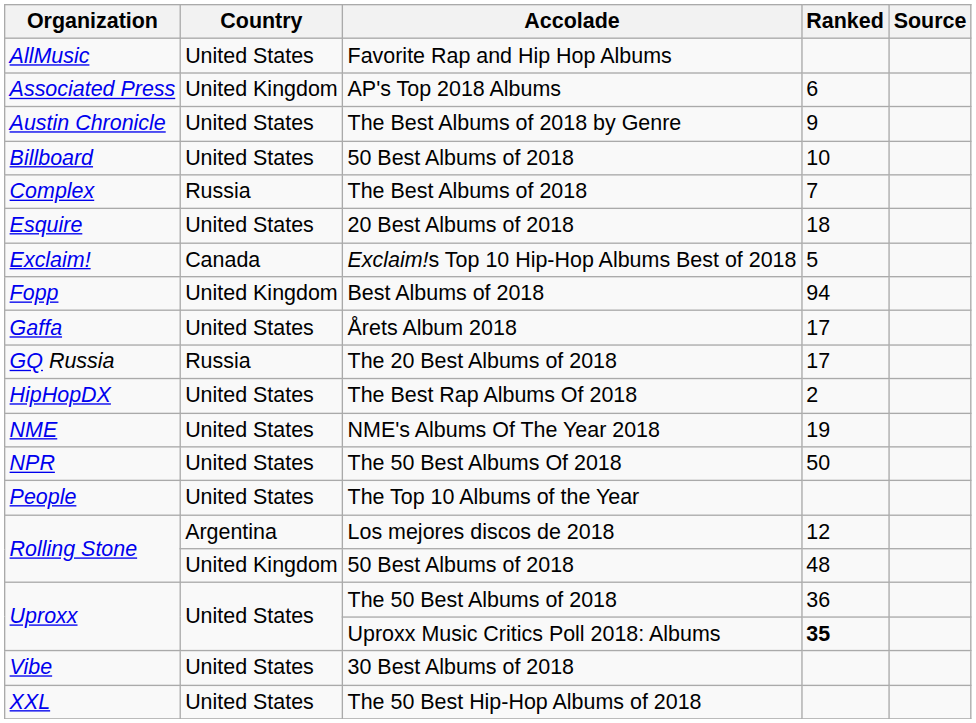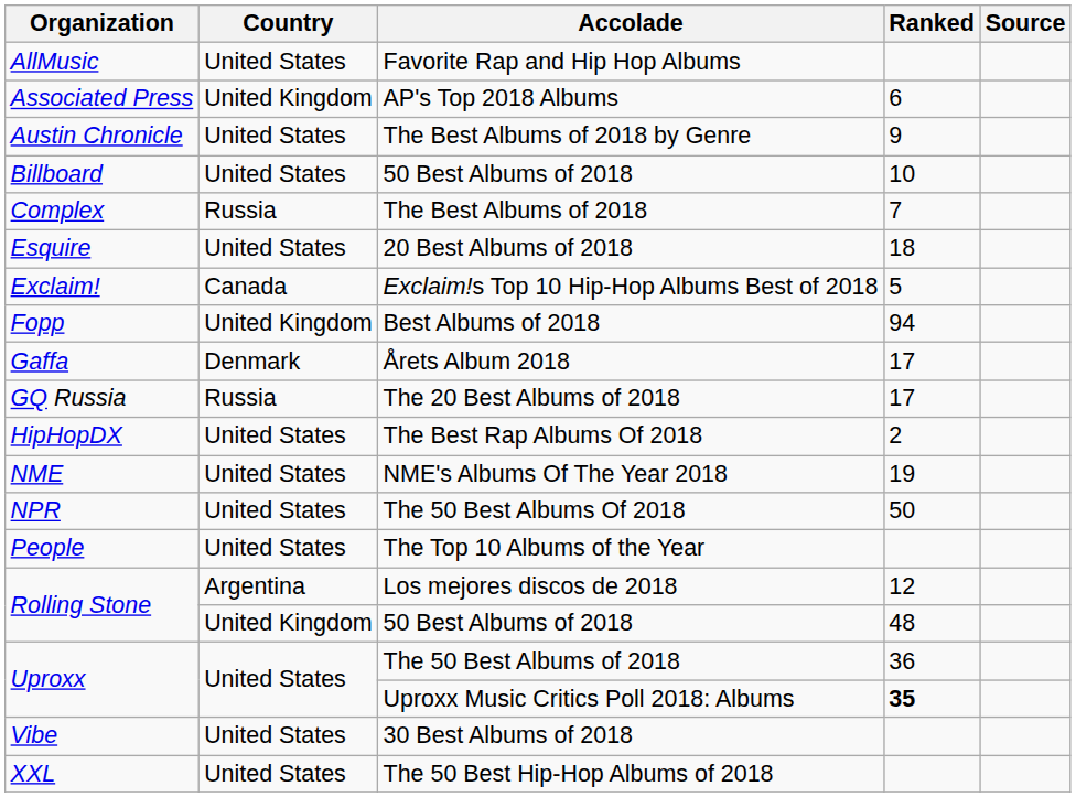Årets Album 2018 | Country: United States -> Denmark
